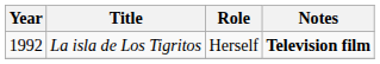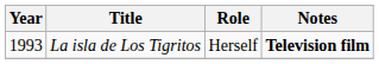La isla de Los Tigritos | Year: 1992 -> 1993
